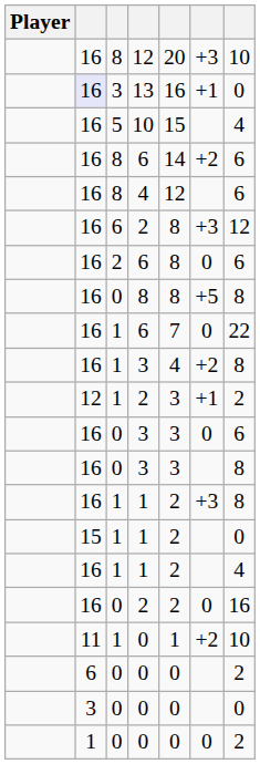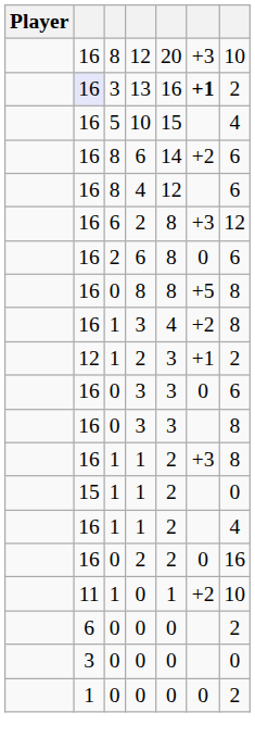13 | column 6: normal -> bold
13 | column 7: 0 -> 2
- row: 16 | 1 | 6 | 7 | 0 | 22
